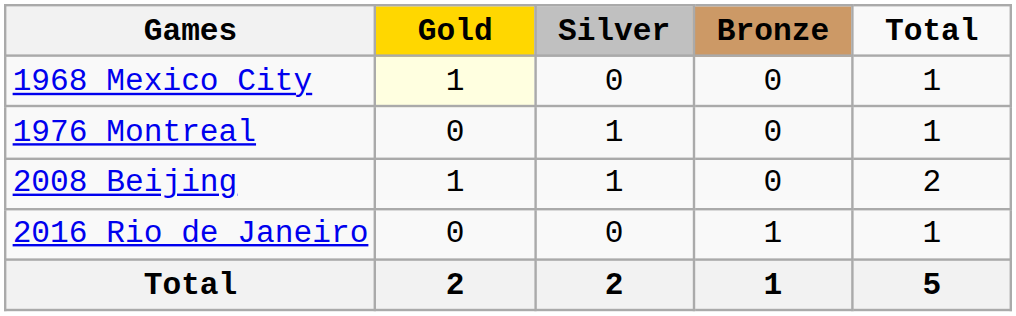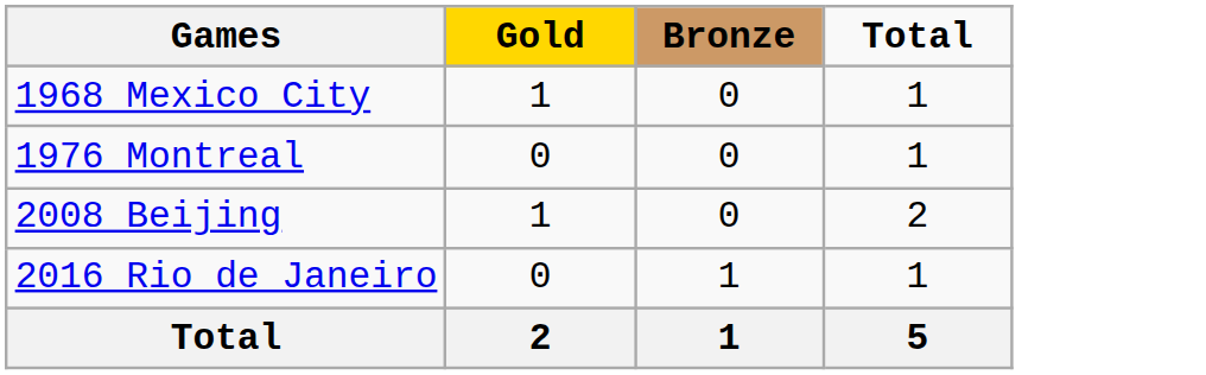- column: Silver | 0 | 1 | 1 | 0 | 2
1968 Mexico City | Gold: lightyellow background -> no background
